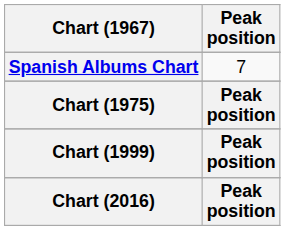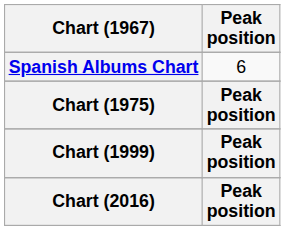Spanish Albums Chart | Peak position: 7 -> 6
